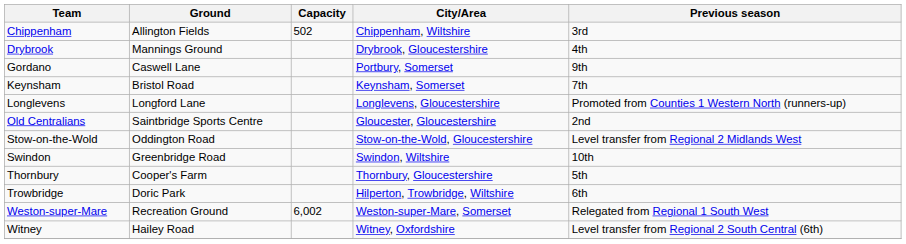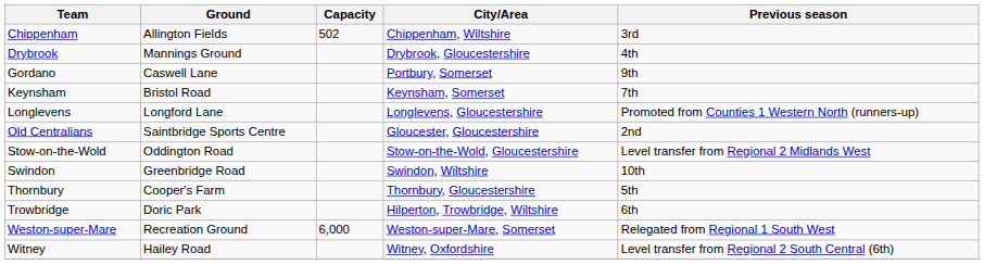Weston-super-Mare | Capacity: 6,002 -> 6,000
